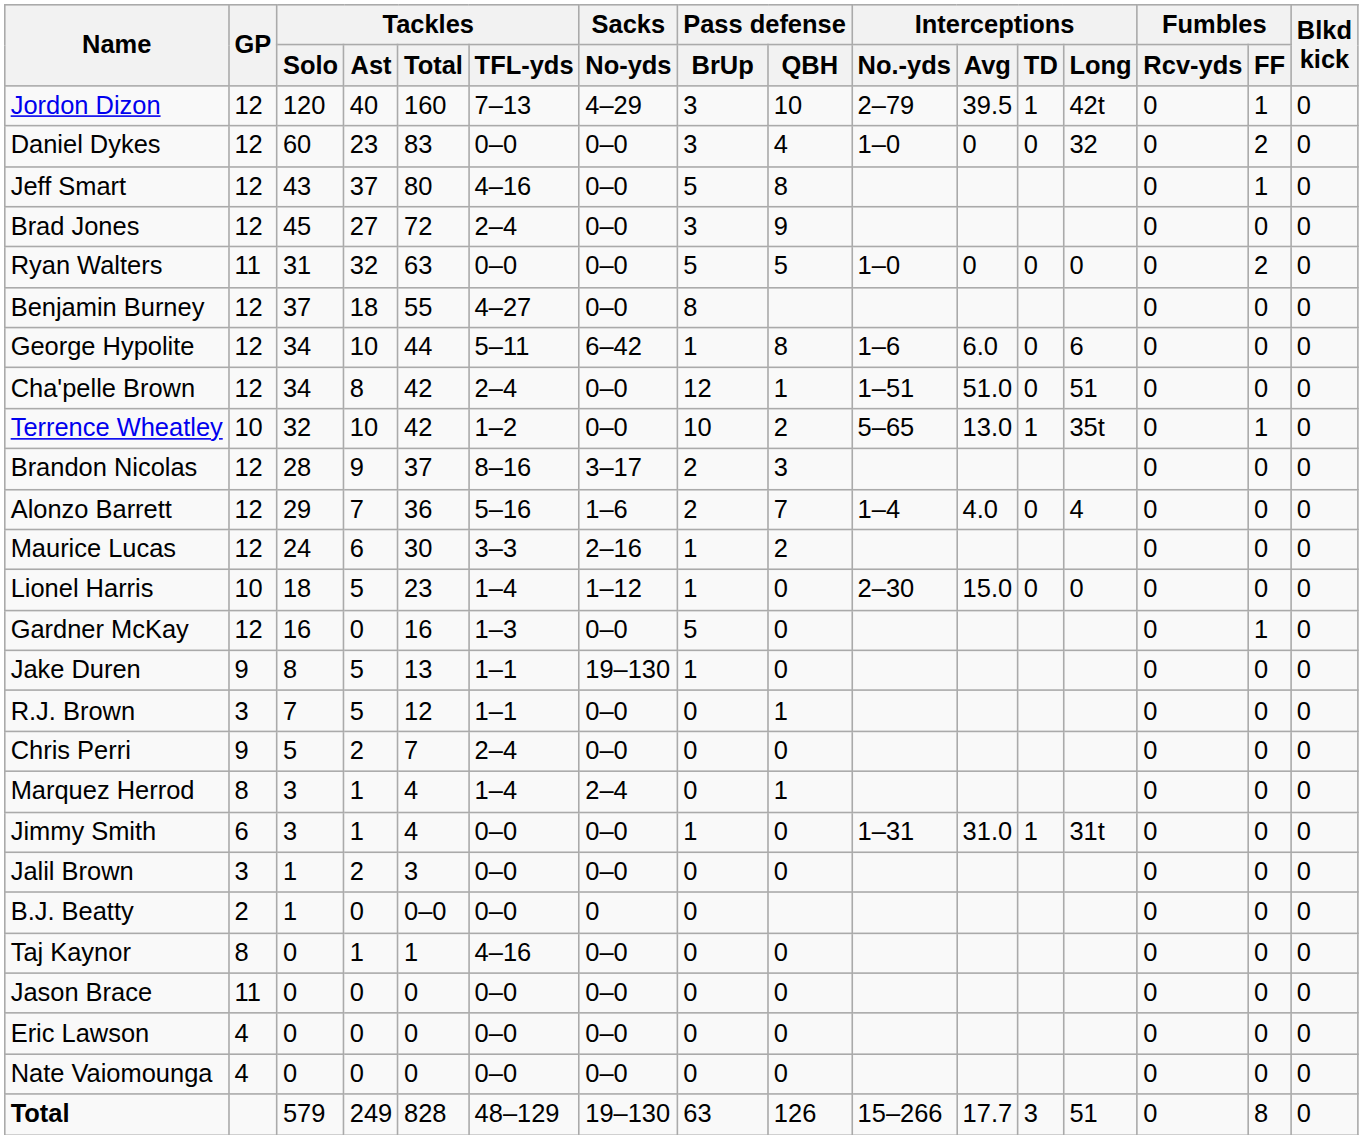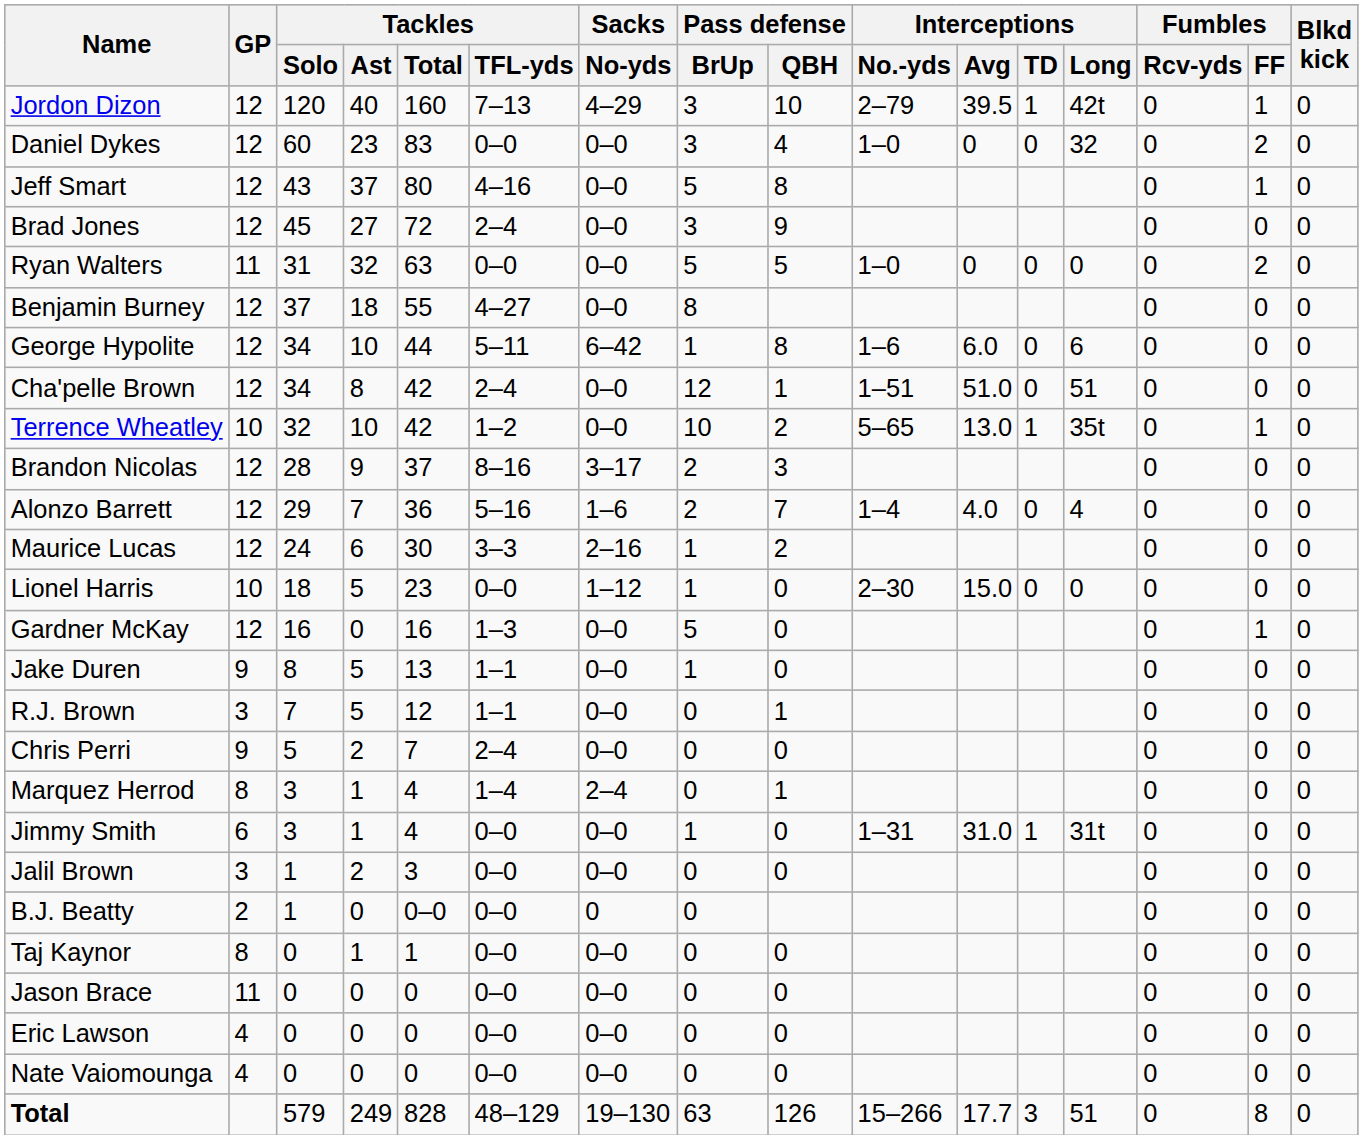Lionel Harris | Tackles / TFL-yds: 1–4 -> 0–0
Jake Duren | Sacks / No-yds: 19–130 -> 0–0
Taj Kaynor | Tackles / TFL-yds: 4–16 -> 0–0
